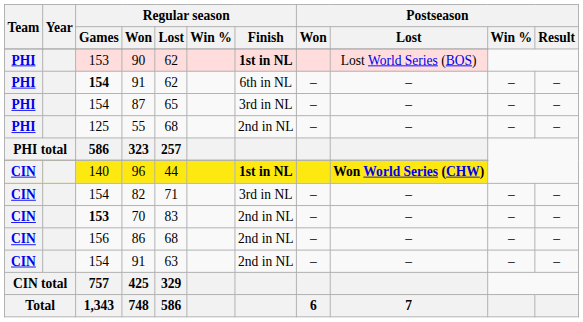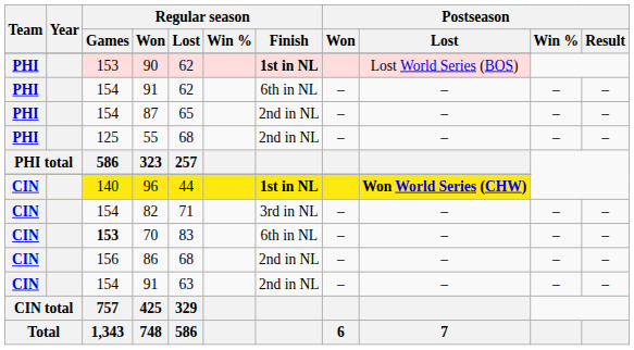PHI / 91 | Regular season / Games: bold -> normal
87 | Regular season / Finish: 3rd in NL -> 2nd in NL
70 | Regular season / Finish: 2nd in NL -> 6th in NL
